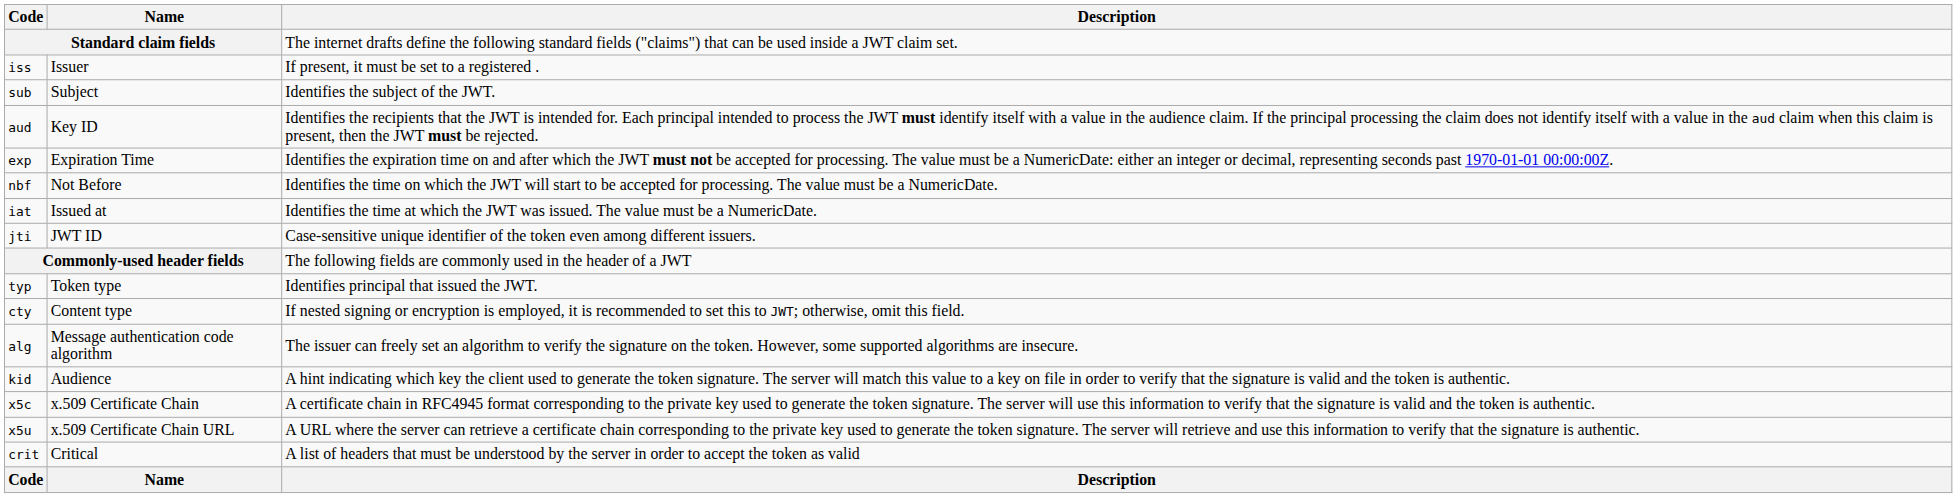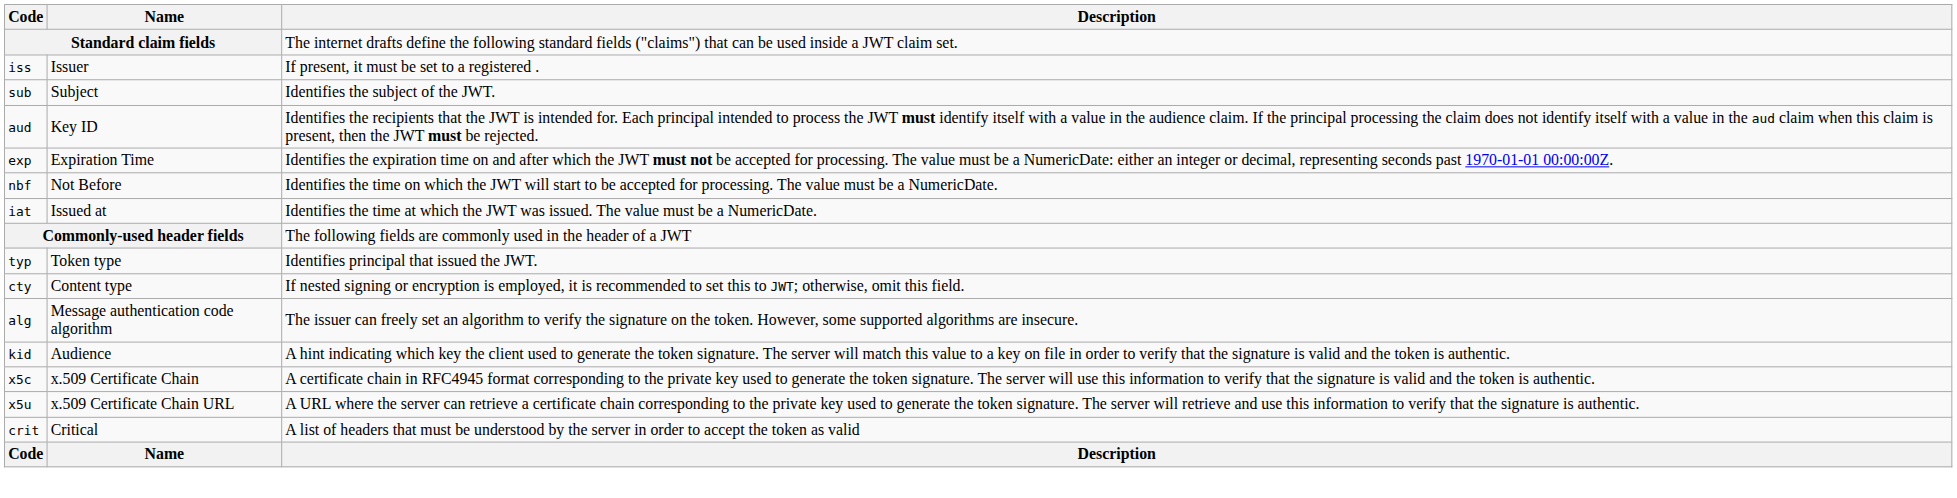- row: jti | JWT ID | Case-sensitive unique identifier of the token even among different issuers.
